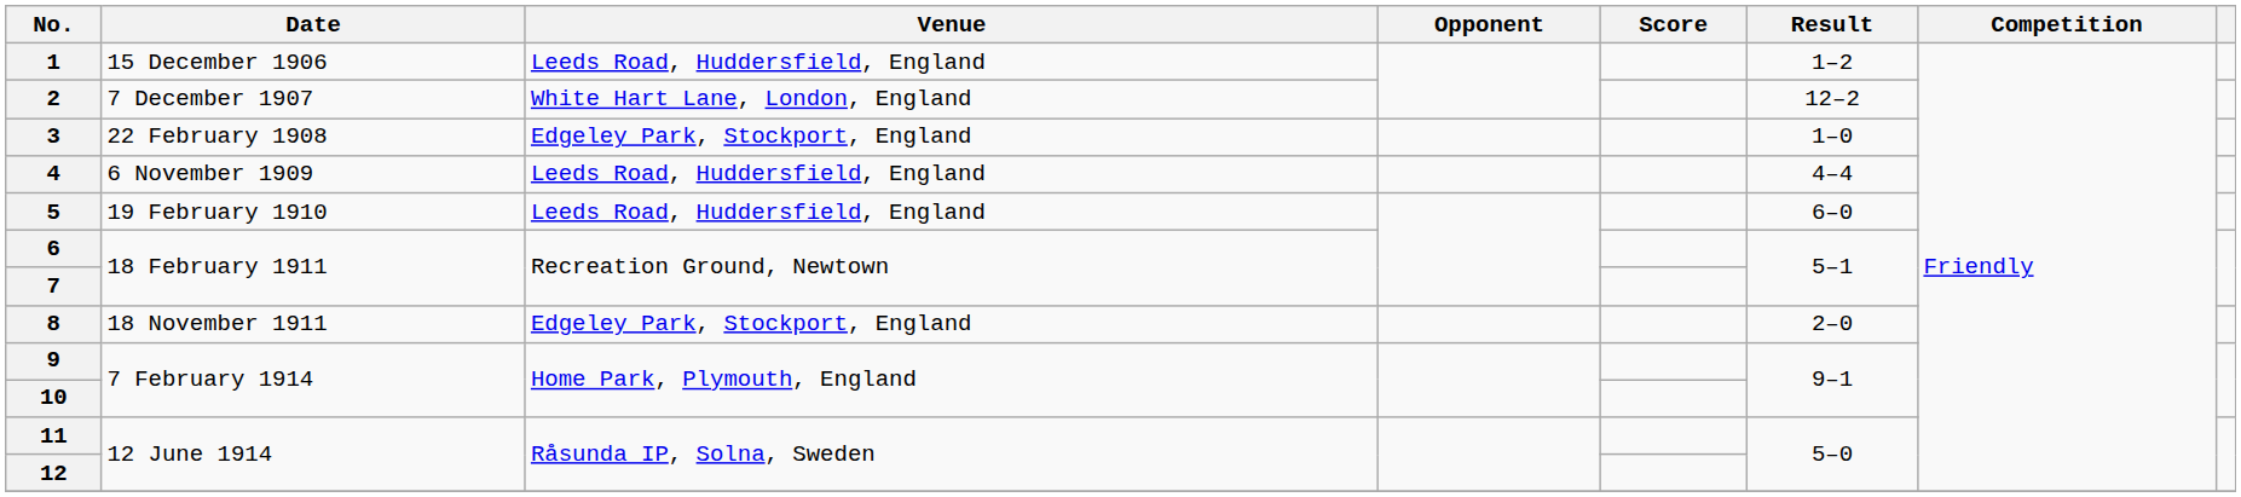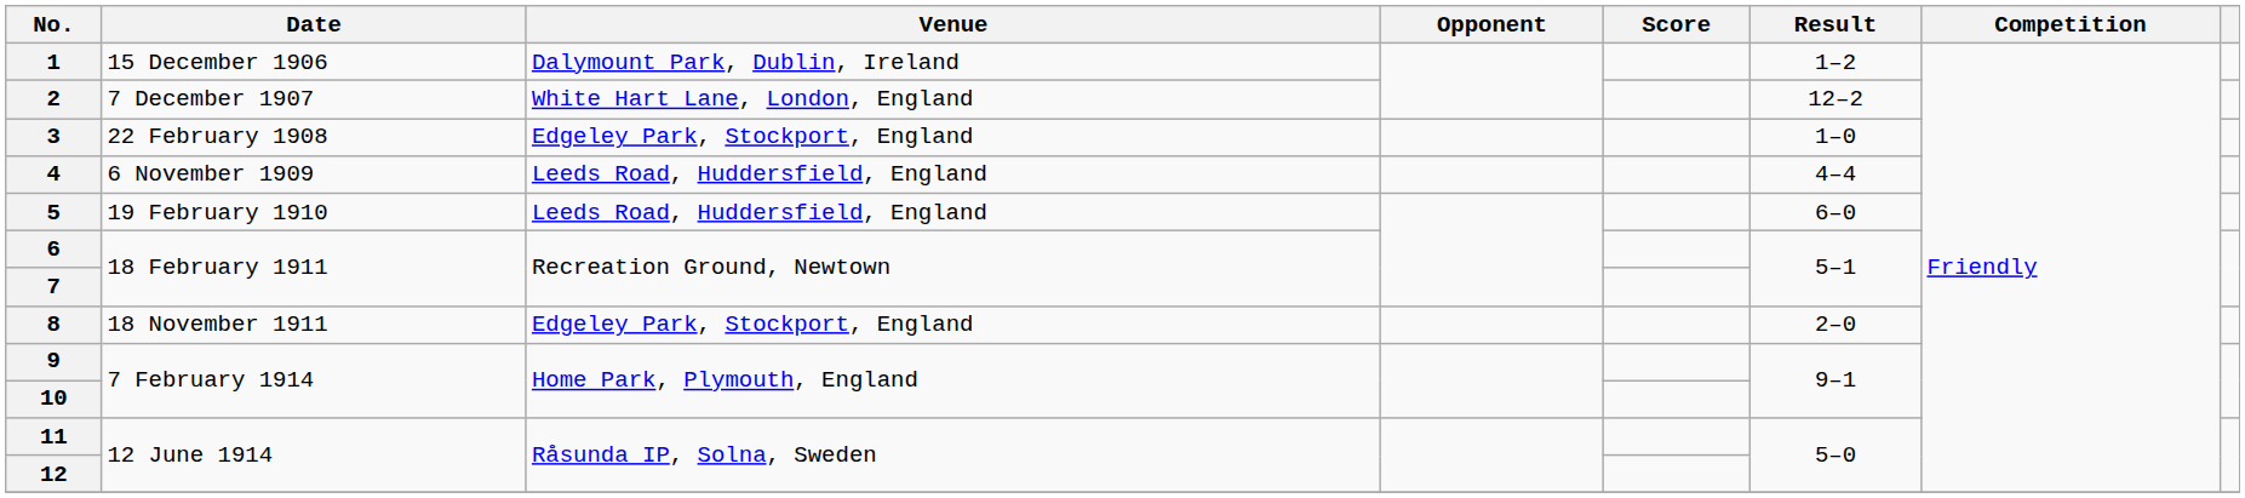1 | Venue: Leeds Road, Huddersfield, England -> Dalymount Park, Dublin, Ireland
